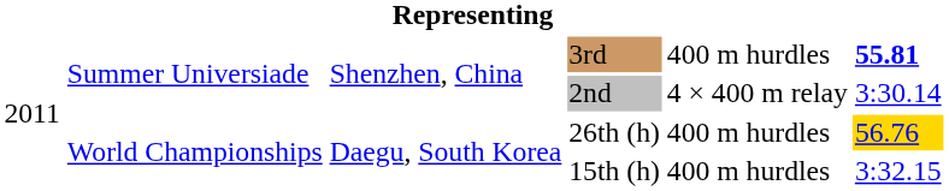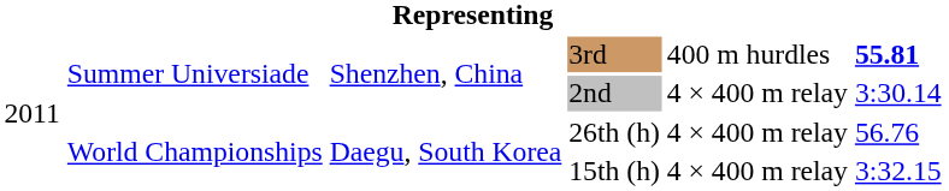26th (h) | column 5: 400 m hurdles -> 4 × 400 m relay
26th (h) | column 6: gold background -> no background
15th (h) | column 5: 400 m hurdles -> 4 × 400 m relay
